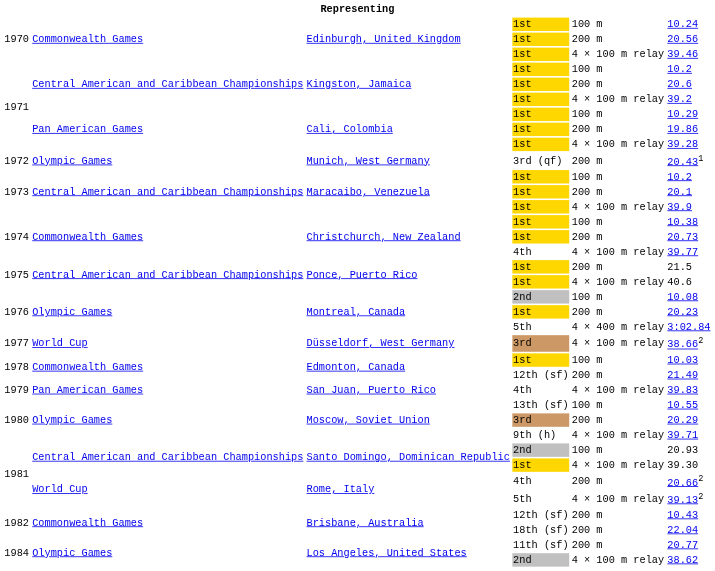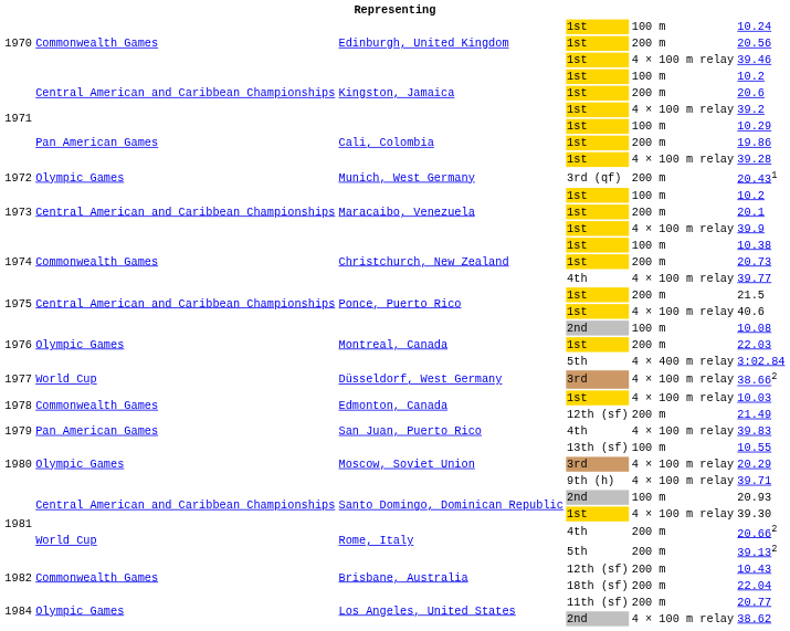Montreal, Canada / 1st | column 6: 20.23 -> 22.03
Edmonton, Canada / 1st | column 5: 100 m -> 4 × 100 m relay
Moscow, Soviet Union / 3rd | column 5: 200 m -> 4 × 100 m relay
Rome, Italy / 5th | column 5: 4 × 100 m relay -> 200 m
